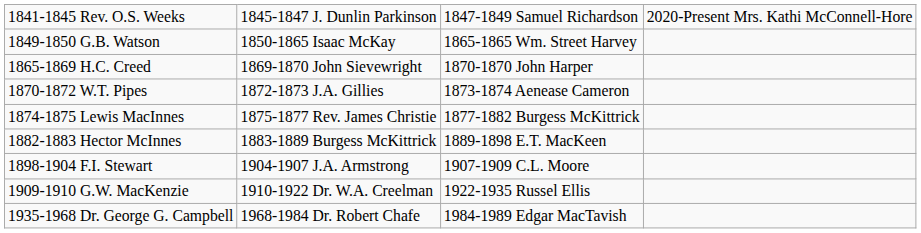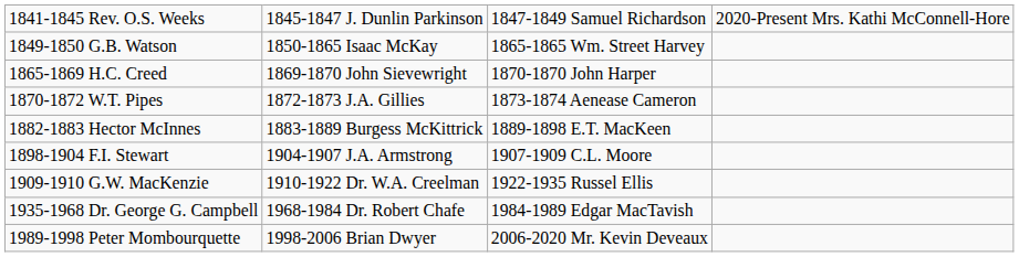- row: 1874-1875 Lewis MacInnes | 1875-1877 Rev. James Christie | 1877-1882 Burgess McKittrick
+ row: 1989-1998 Peter Mombourquette | 1998-2006 Brian Dwyer | 2006-2020 Mr. Kevin Deveaux
